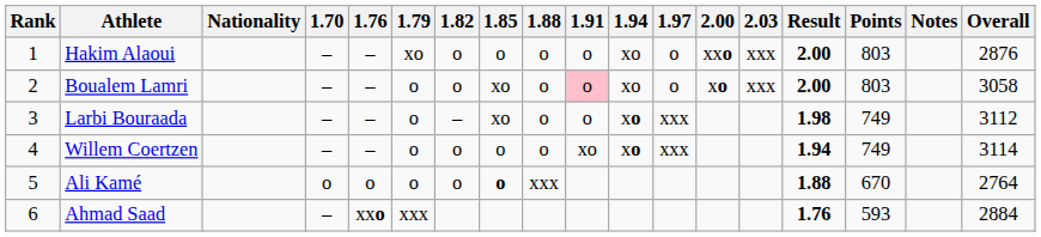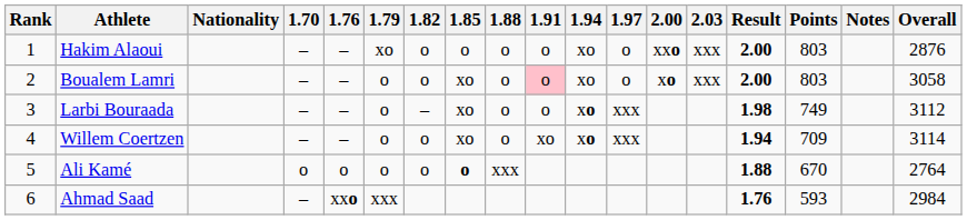Willem Coertzen | 1.85: o -> xo
Willem Coertzen | Points: 749 -> 709
Ahmad Saad | Overall: 2884 -> 2984
